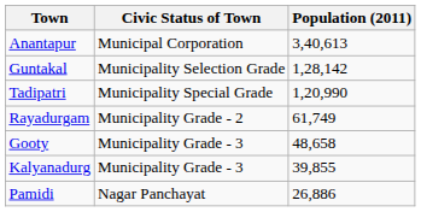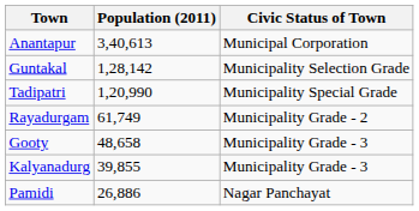columns swapped: Civic Status of Town <-> Population (2011)
